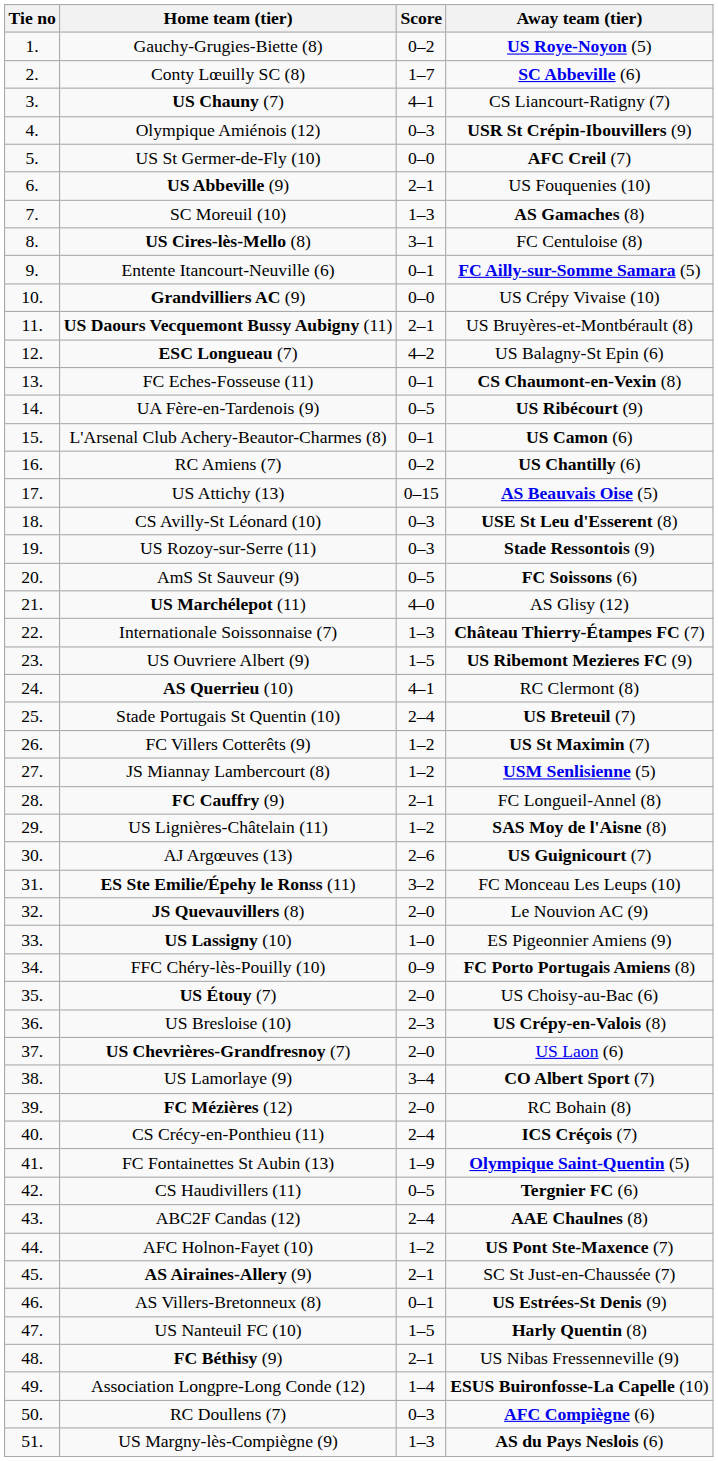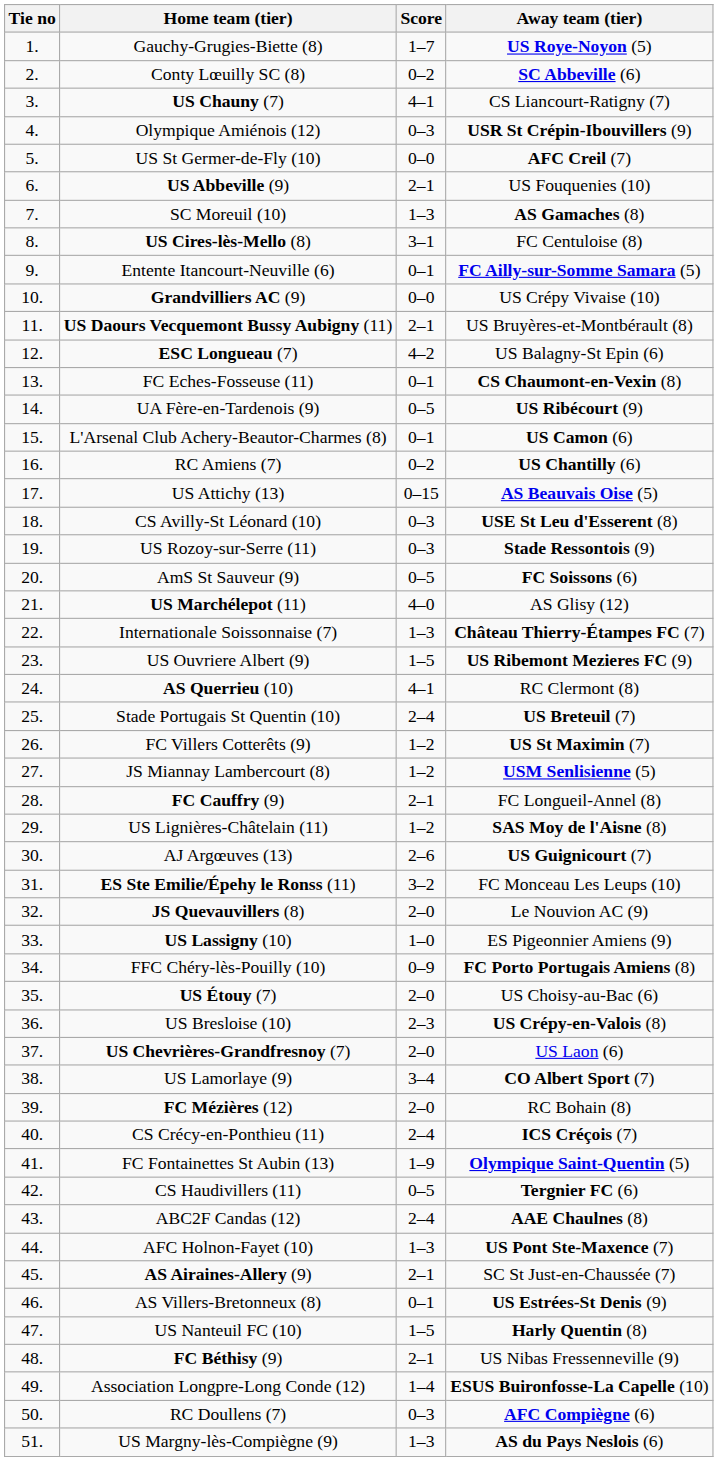Gauchy-Grugies-Biette (8) | Score: 0–2 -> 1–7
Conty Lœuilly SC (8) | Score: 1–7 -> 0–2
AFC Holnon-Fayet (10) | Score: 1–2 -> 1–3
